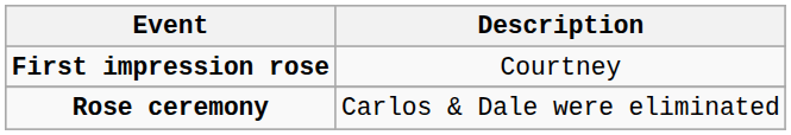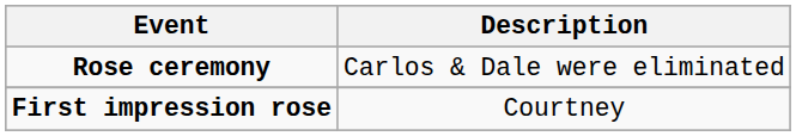rows swapped: First impression rose <-> Rose ceremony
